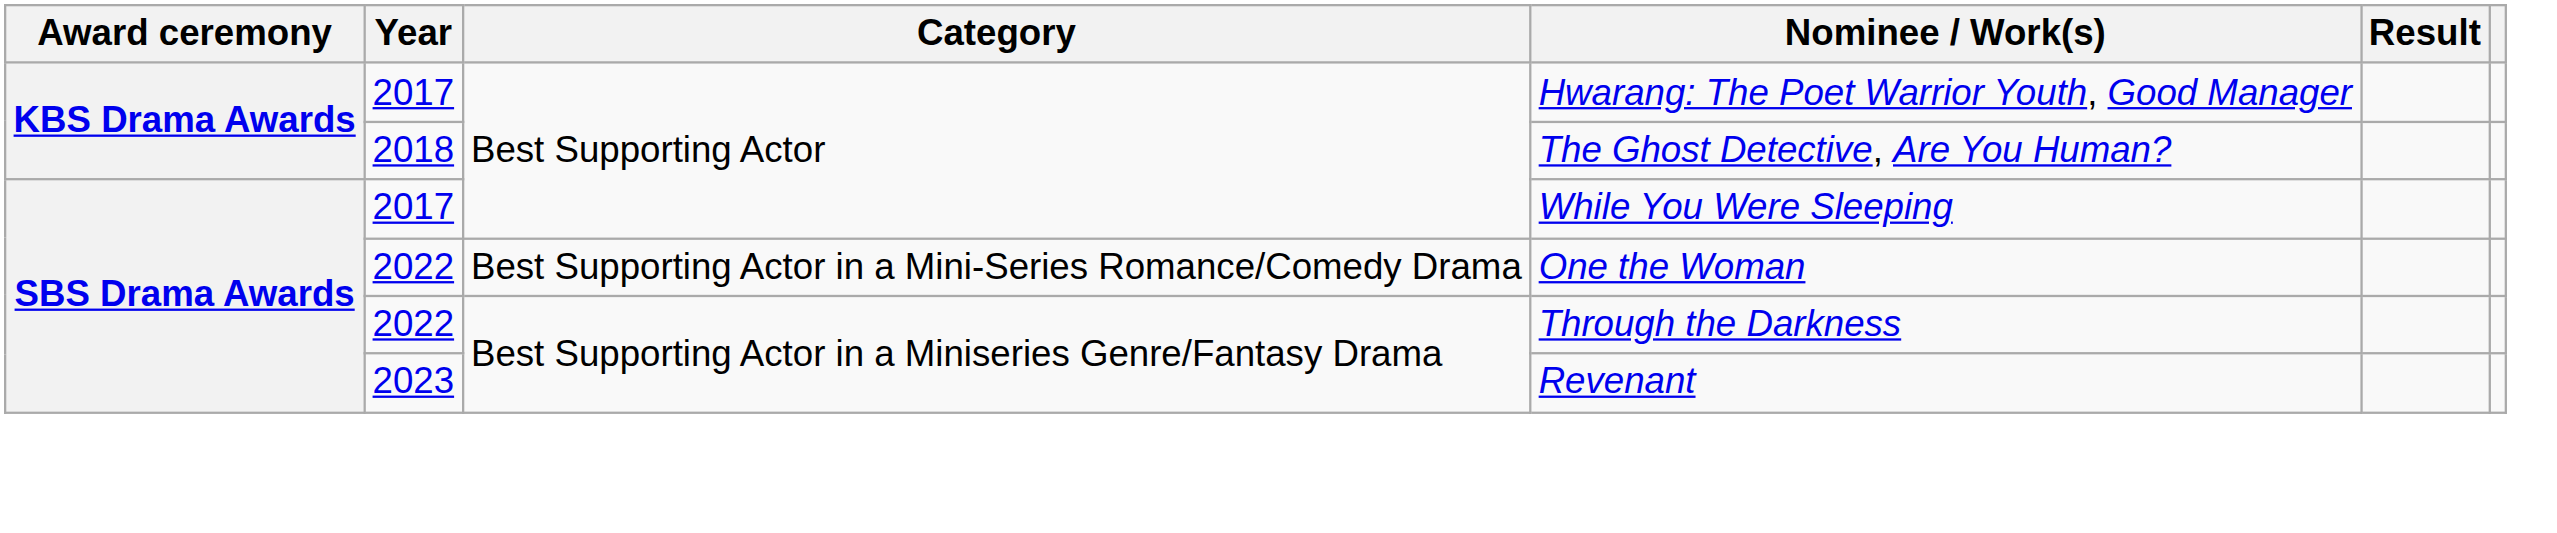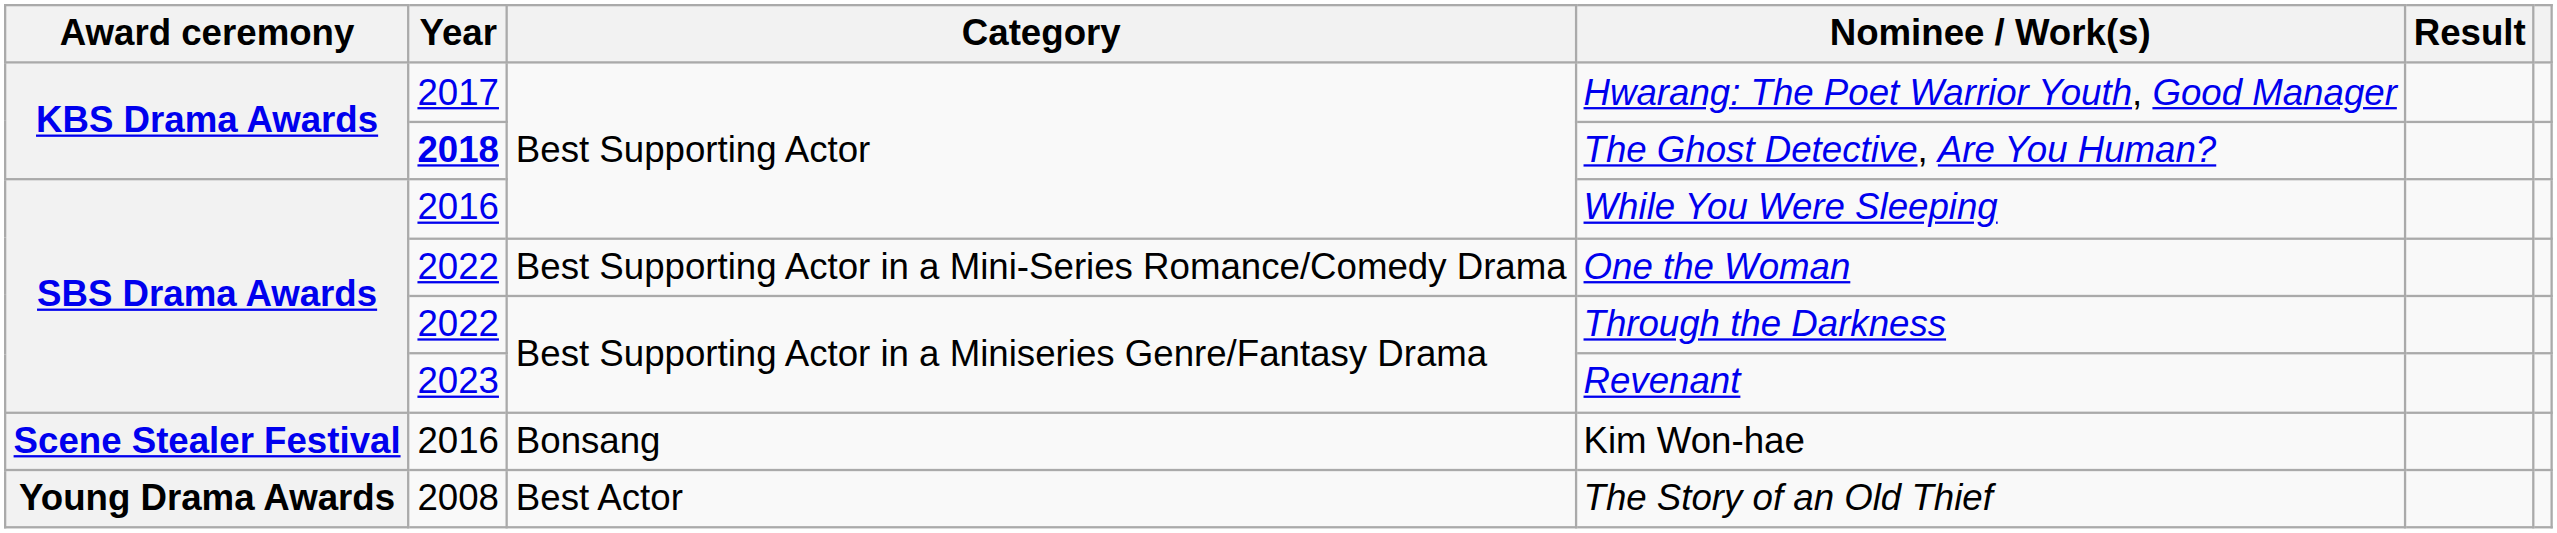The Ghost Detective, Are You Human? | Year: normal -> bold
While You Were Sleeping | Year: 2017 -> 2016
+ row: Scene Stealer Festival | 2016 | Bonsang | Kim Won-hae
+ row: Young Drama Awards | 2008 | Best Actor | The Story of an Old Thief
